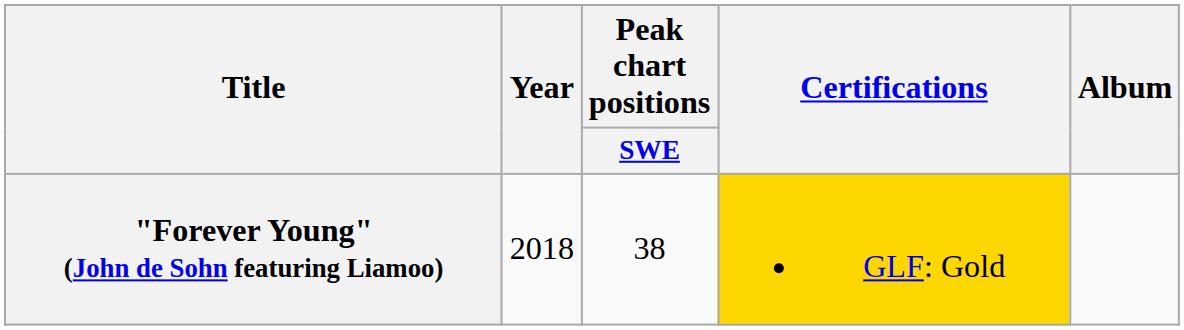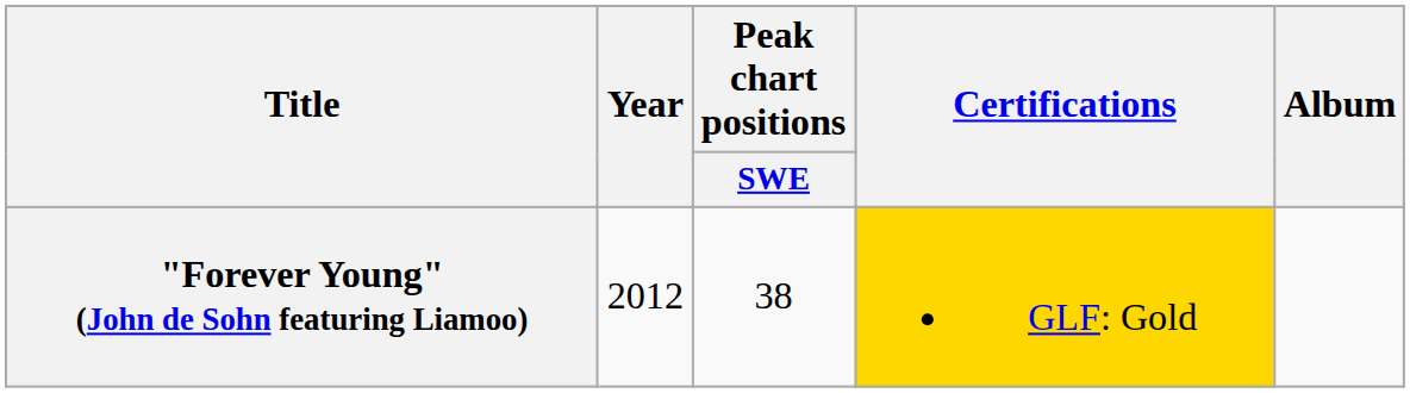"Forever Young" (John de Sohn featuring Liamoo) | Year: 2018 -> 2012
